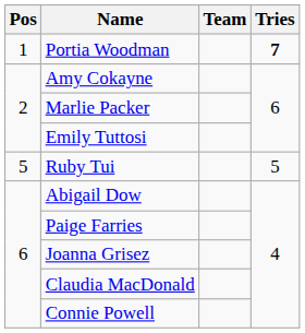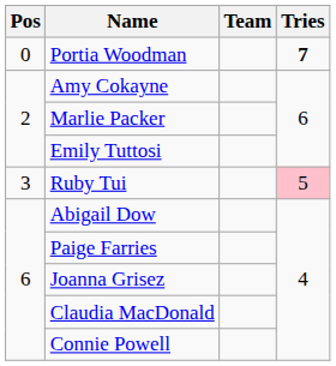Portia Woodman | Pos: 1 -> 0
Ruby Tui | Pos: 5 -> 3
Ruby Tui | Tries: no background -> pink background
